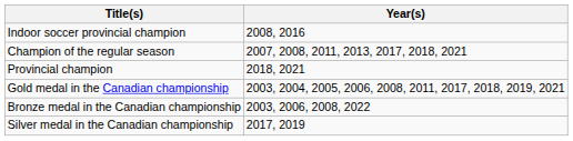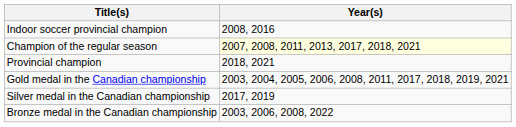Champion of the regular season | Year(s): no background -> lightyellow background
rows swapped: Silver medal in the Canadian championship <-> Bronze medal in the Canadian championship
